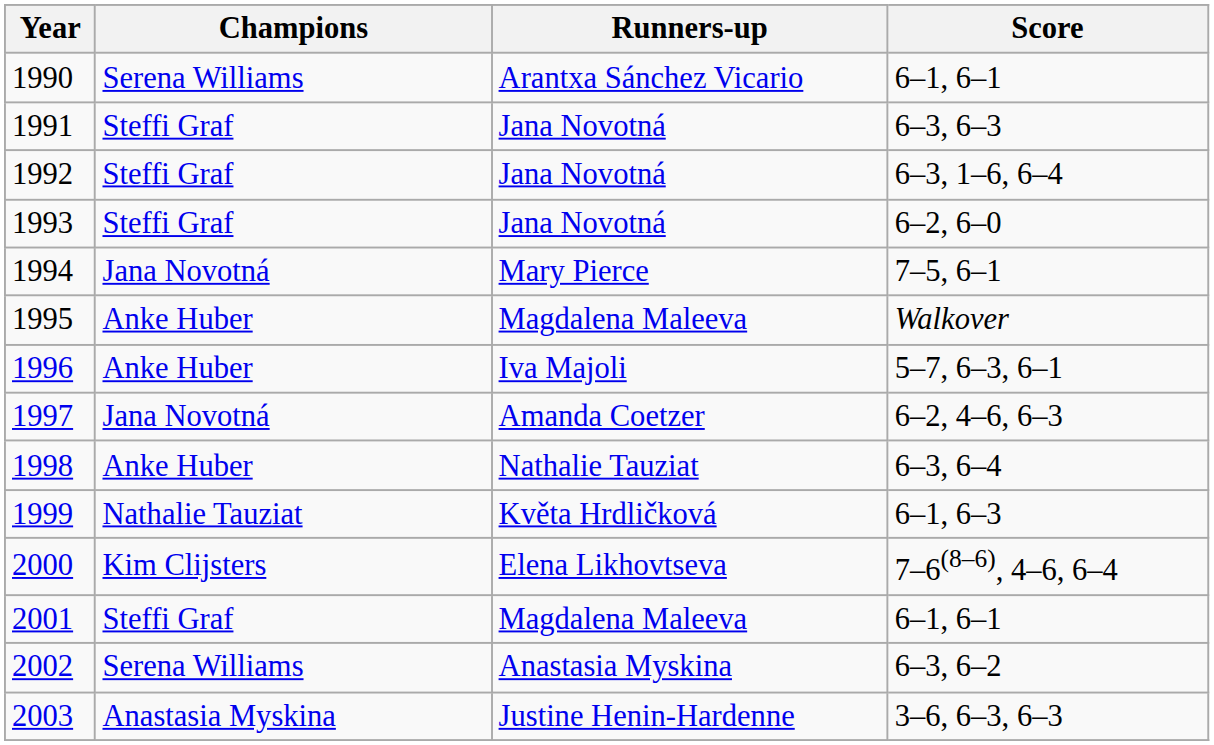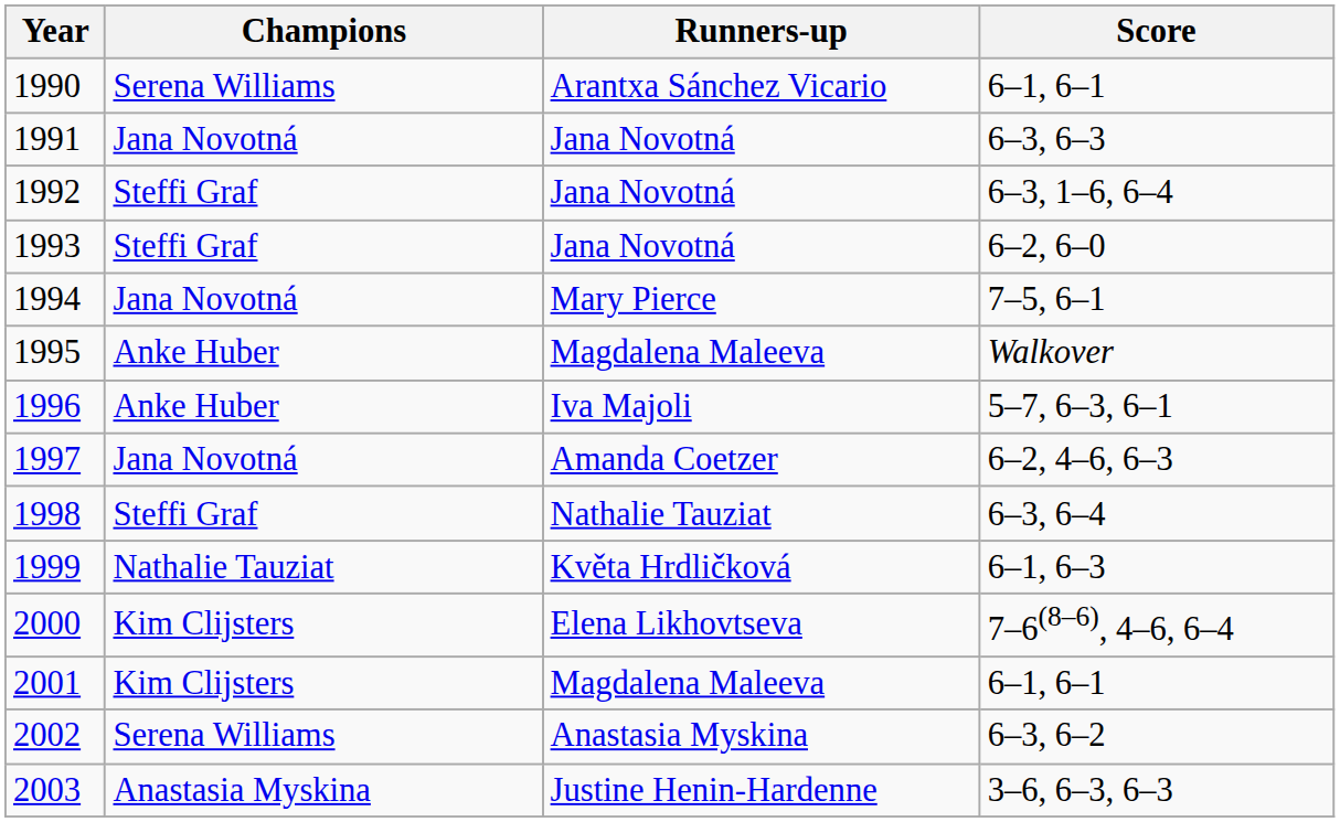1991 | Champions: Steffi Graf -> Jana Novotná
1998 | Champions: Anke Huber -> Steffi Graf
2001 | Champions: Steffi Graf -> Kim Clijsters
